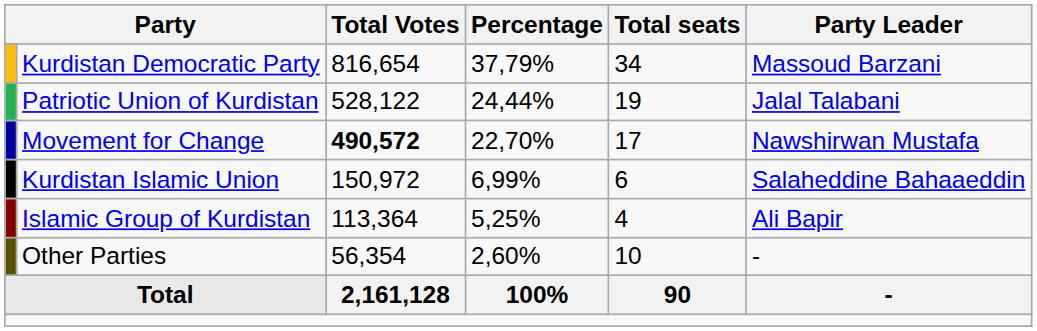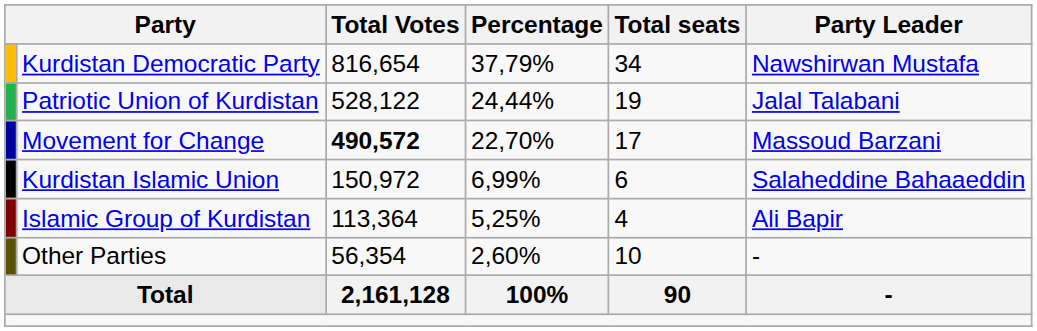Kurdistan Democratic Party | Party Leader: Massoud Barzani -> Nawshirwan Mustafa
Movement for Change | Party Leader: Nawshirwan Mustafa -> Massoud Barzani
